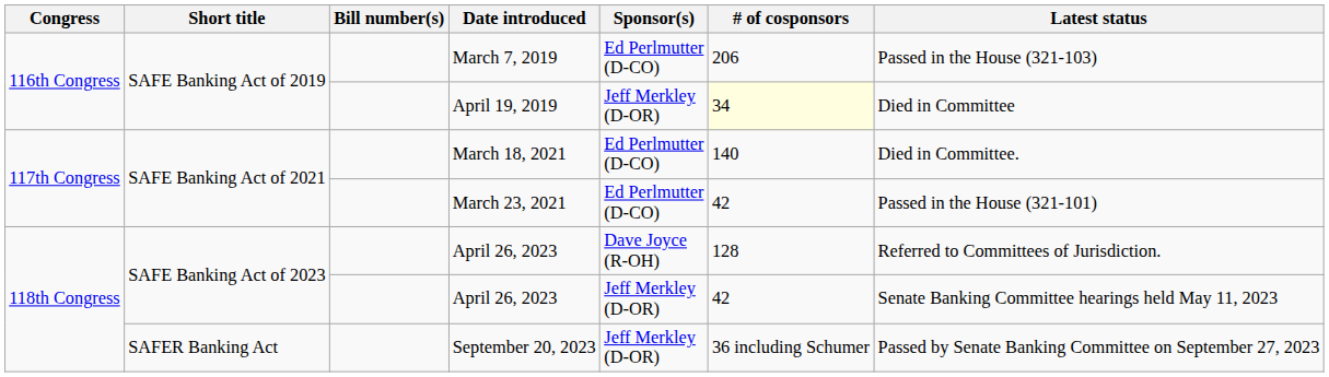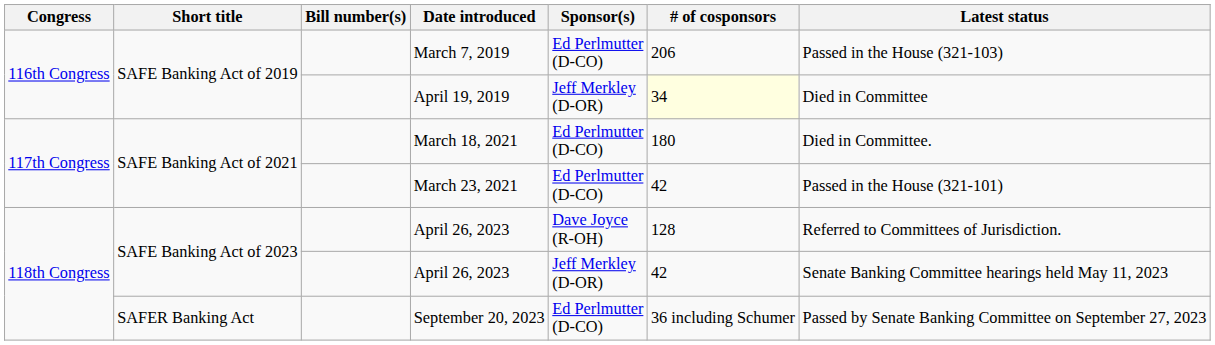March 18, 2021 | # of cosponsors: 140 -> 180
September 20, 2023 | Sponsor(s): Jeff Merkley (D-OR) -> Ed Perlmutter (D-CO)
